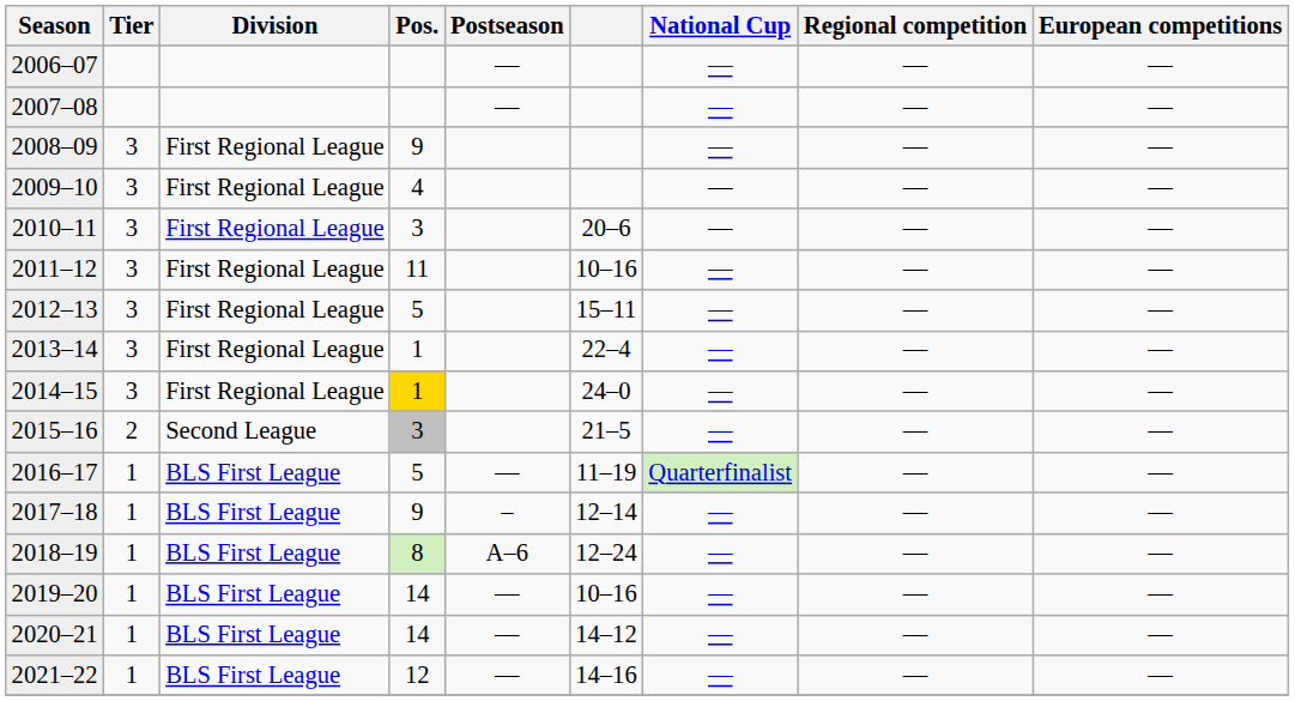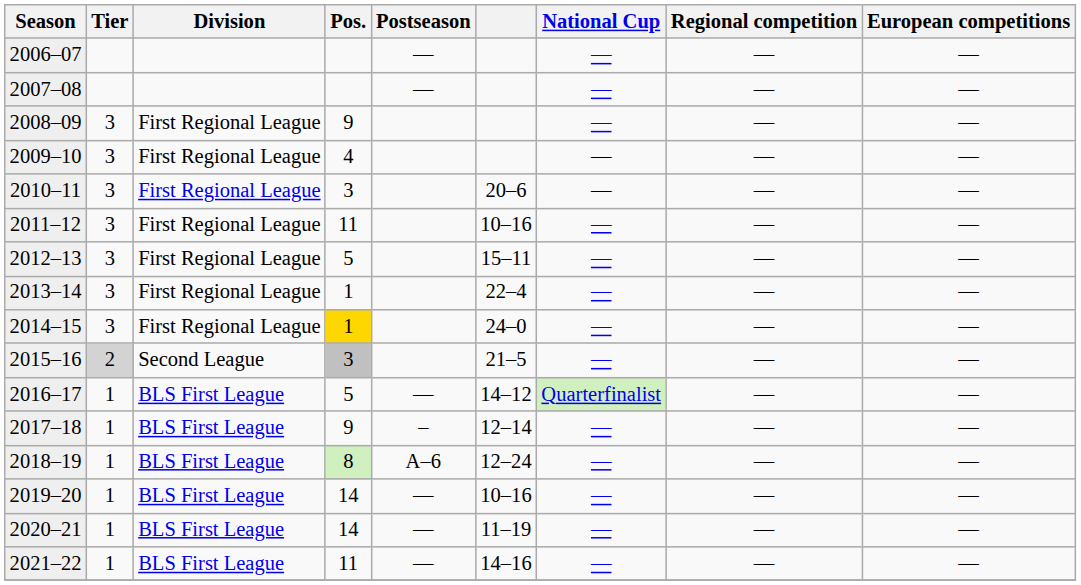2015–16 | Tier: no background -> lightgrey background
2016–17 | column 6: 11–19 -> 14–12
2020–21 | column 6: 14–12 -> 11–19
2021–22 | Pos.: 12 -> 11
